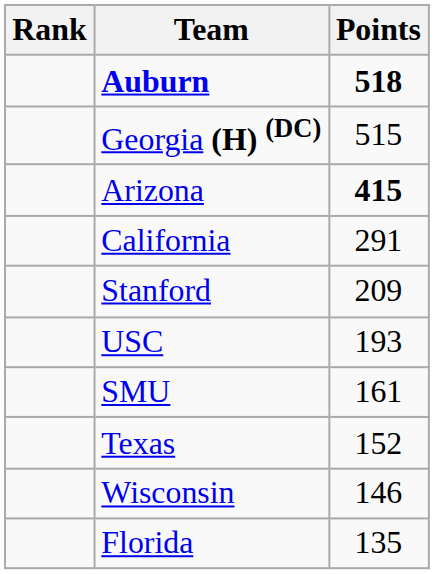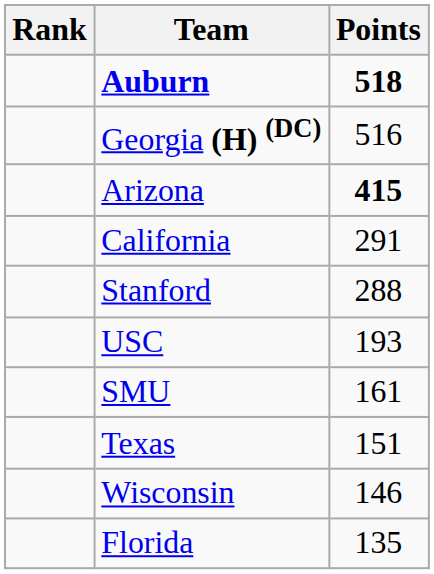Georgia (H) (DC) | Points: 515 -> 516
Stanford | Points: 209 -> 288
Texas | Points: 152 -> 151
